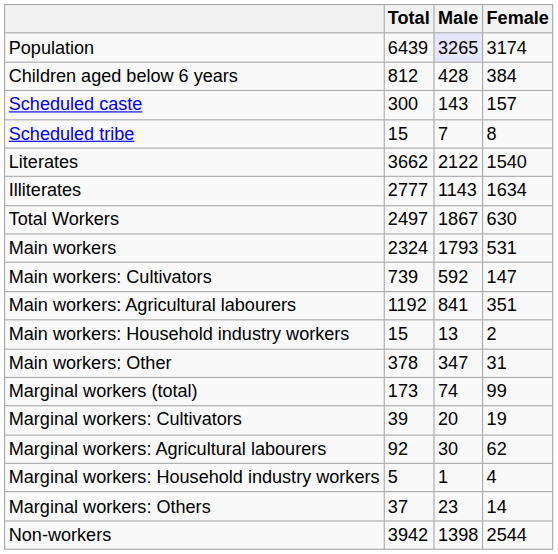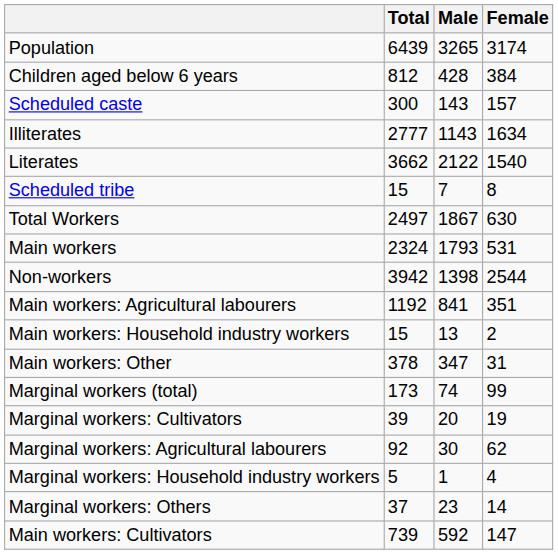Population | Male: lavender background -> no background
rows swapped: Scheduled tribe <-> Illiterates
rows swapped: Main workers: Cultivators <-> Non-workers
